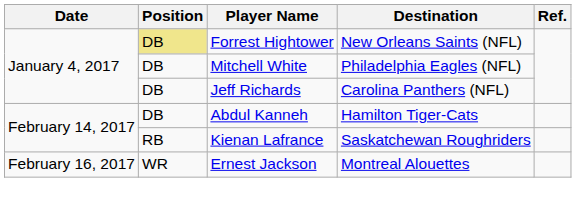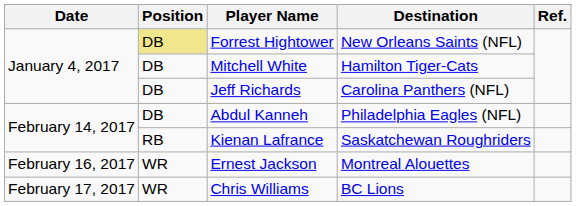Mitchell White | Destination: Philadelphia Eagles (NFL) -> Hamilton Tiger-Cats
Abdul Kanneh | Destination: Hamilton Tiger-Cats -> Philadelphia Eagles (NFL)
+ row: February 17, 2017 | WR | Chris Williams | BC Lions
